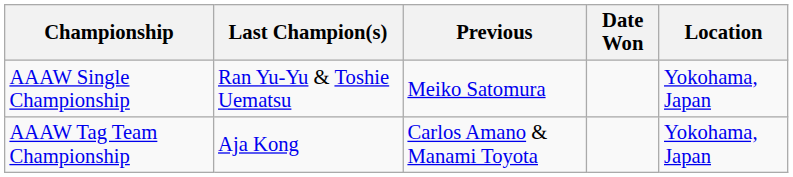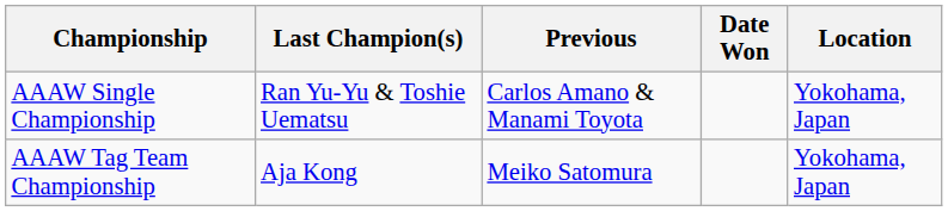AAAW Single Championship | Previous: Meiko Satomura -> Carlos Amano & Manami Toyota
AAAW Tag Team Championship | Previous: Carlos Amano & Manami Toyota -> Meiko Satomura
